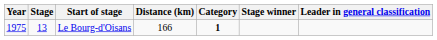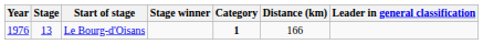columns swapped: Distance (km) <-> Stage winner
Le Bourg-d'Oisans | Year: 1975 -> 1976
